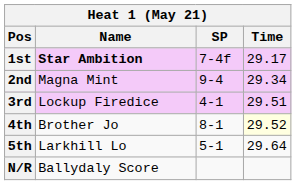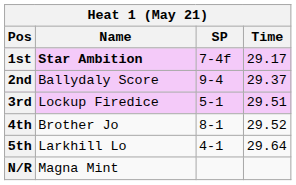2nd | Name: Magna Mint -> Ballydaly Score
2nd | Time: 29.34 -> 29.37
3rd | SP: 4-1 -> 5-1
4th | Time: lightyellow background -> no background
5th | SP: 5-1 -> 4-1
N/R | Name: Ballydaly Score -> Magna Mint
